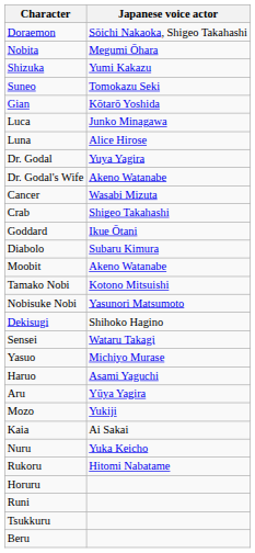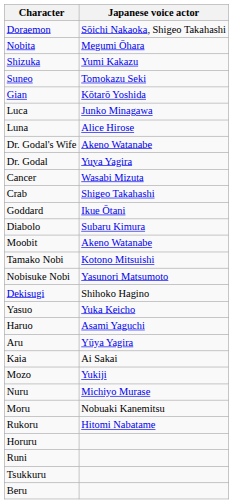rows swapped: Dr. Godal <-> Dr. Godal's Wife
- row: Sensei | Wataru Takagi
Yasuo | Japanese voice actor: Michiyo Murase -> Yuka Keicho
rows swapped: Mozo <-> Kaia
Nuru | Japanese voice actor: Yuka Keicho -> Michiyo Murase
+ row: Moru | Nobuaki Kanemitsu
